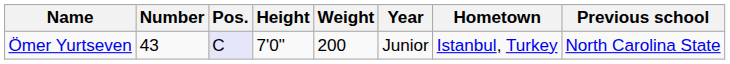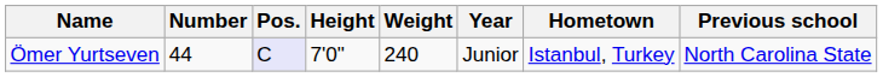Ömer Yurtseven | Number: 43 -> 44
Ömer Yurtseven | Weight: 200 -> 240
